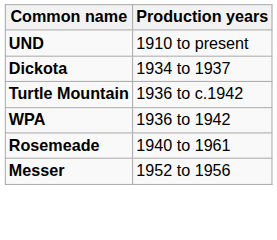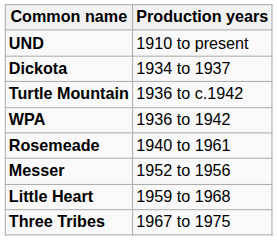+ row: Little Heart | 1959 to 1968
+ row: Three Tribes | 1967 to 1975
